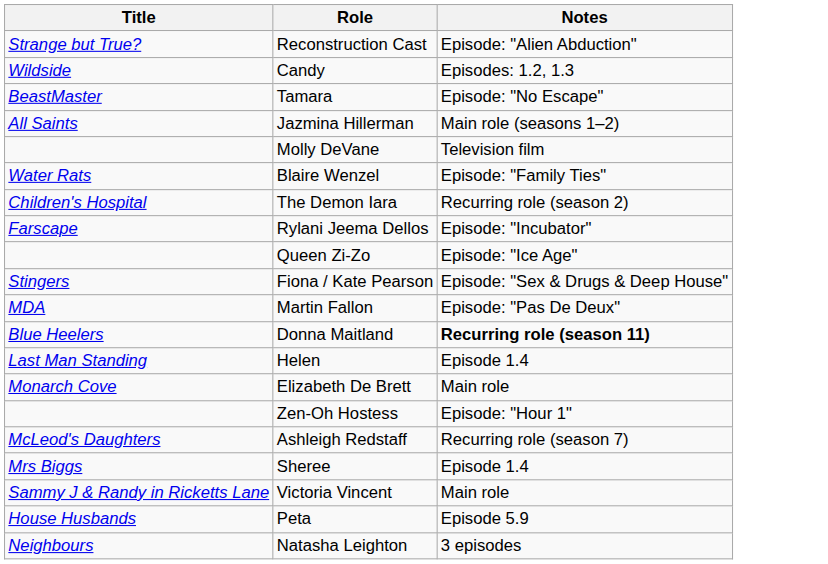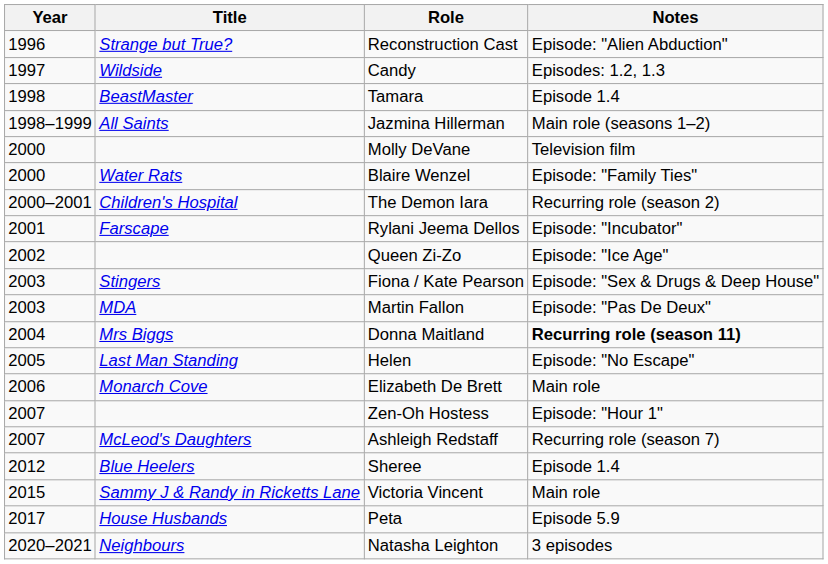+ column: Year | 1996 | 1997 | 1998 | 1998–1999 | 2000 | 2000 | 2000–2001 | 2001 | 2002 | 2003 | 2003 | 2004 | 2005 | 2006 | 2007 | 2007 | 2012 | 2015 | 2017 | 2020–2021
Tamara | Notes: Episode: "No Escape" -> Episode 1.4
Donna Maitland | Title: Blue Heelers -> Mrs Biggs
Helen | Notes: Episode 1.4 -> Episode: "No Escape"
Sheree | Title: Mrs Biggs -> Blue Heelers
